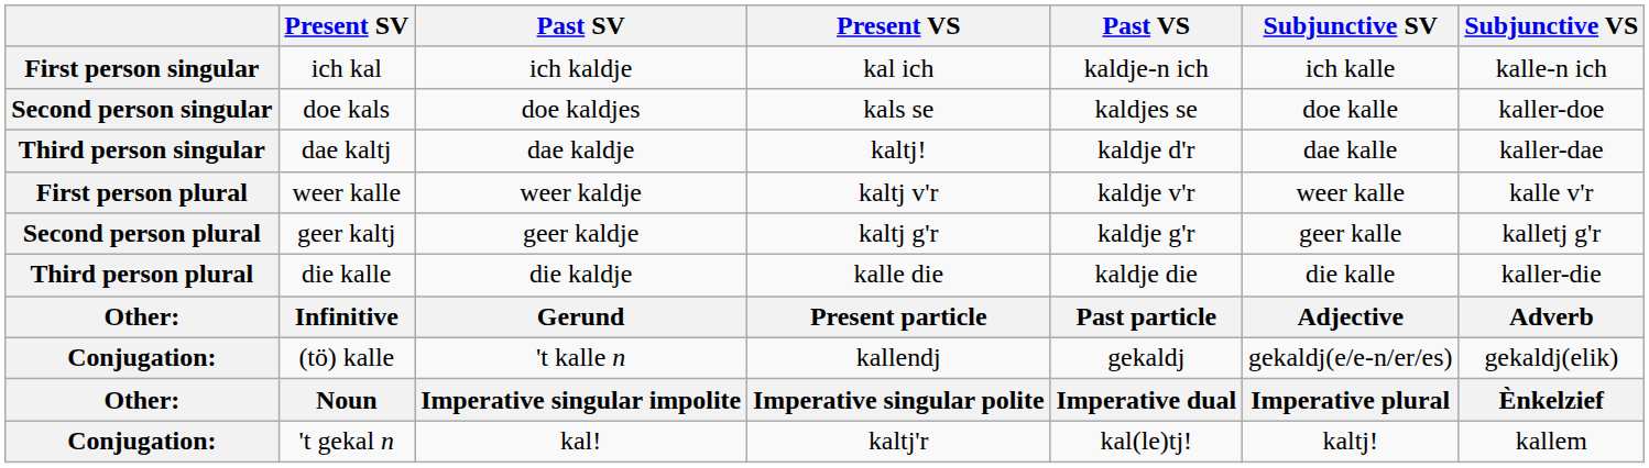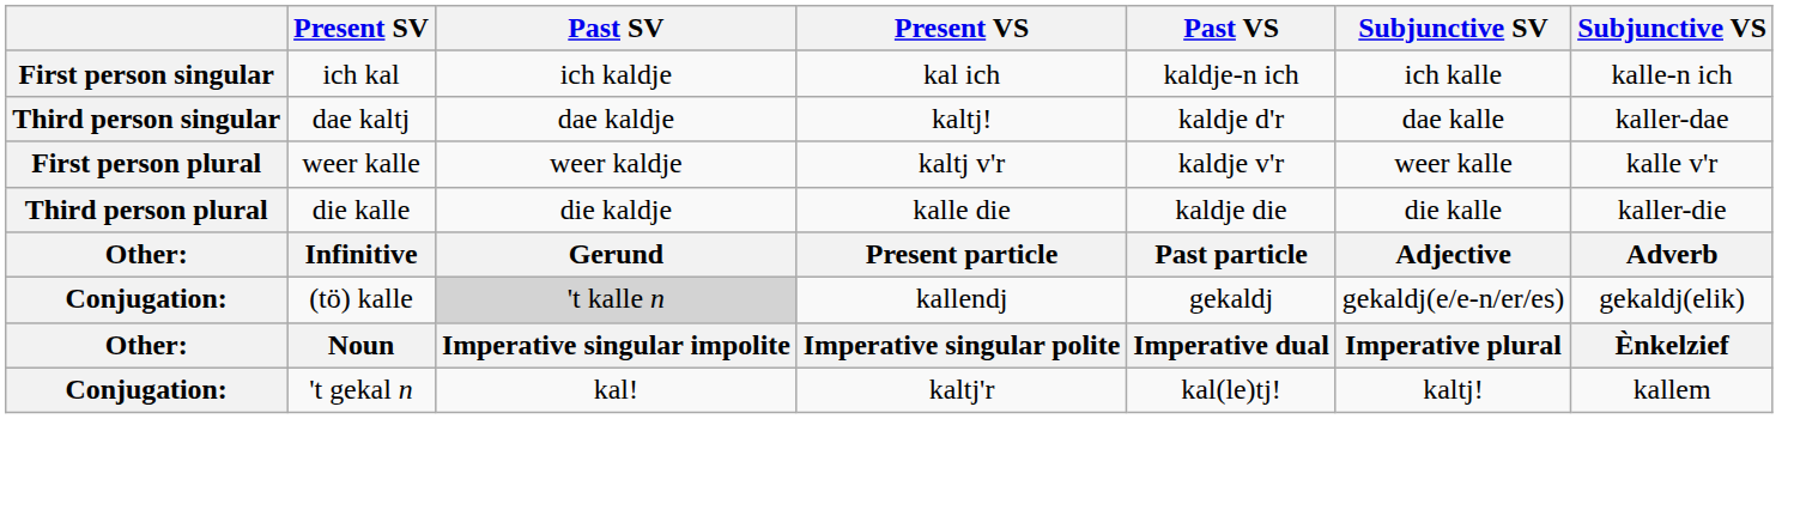- row: Second person singular | doe kals | doe kaldjes | kals se | kaldjes se | doe kalle | kaller-doe
- row: Second person plural | geer kaltj | geer kaldje | kaltj g'r | kaldje g'r | geer kalle | kalletj g'r
(tö) kalle | Past SV: no background -> lightgrey background
